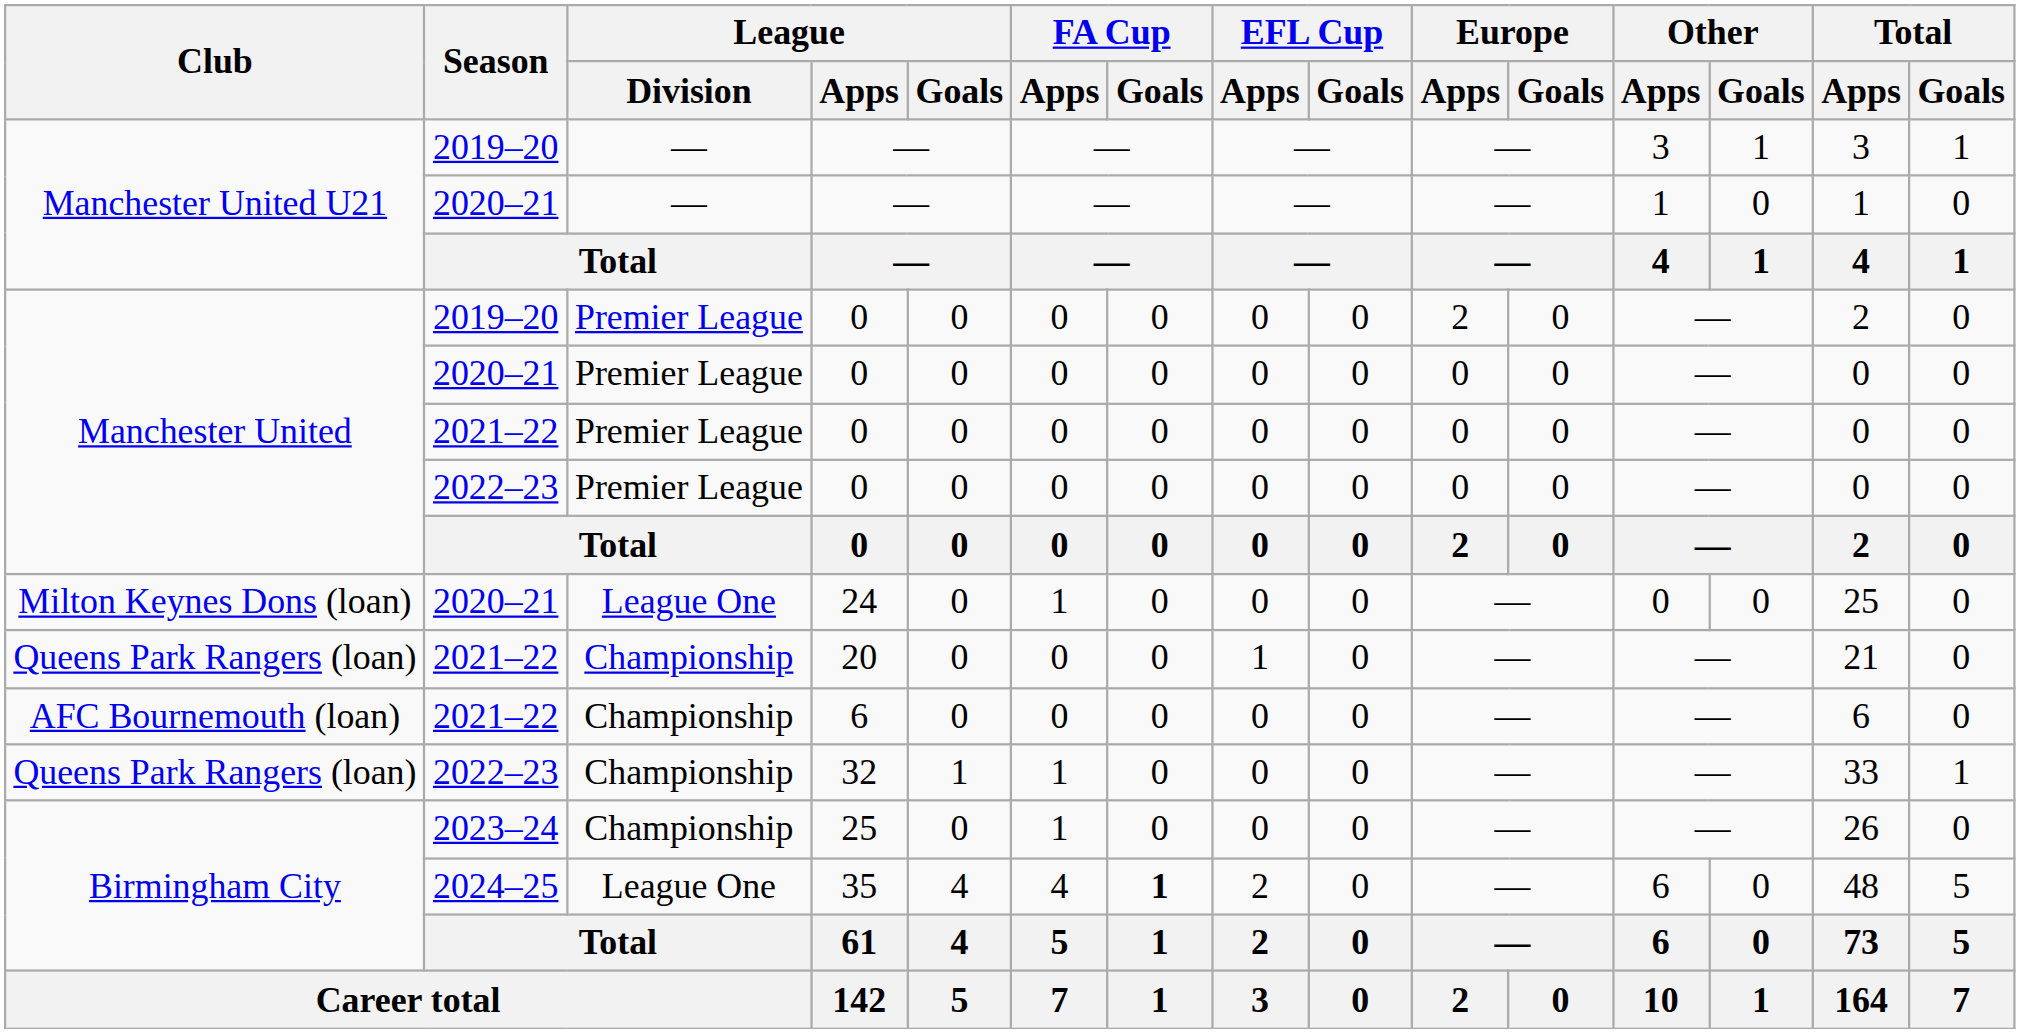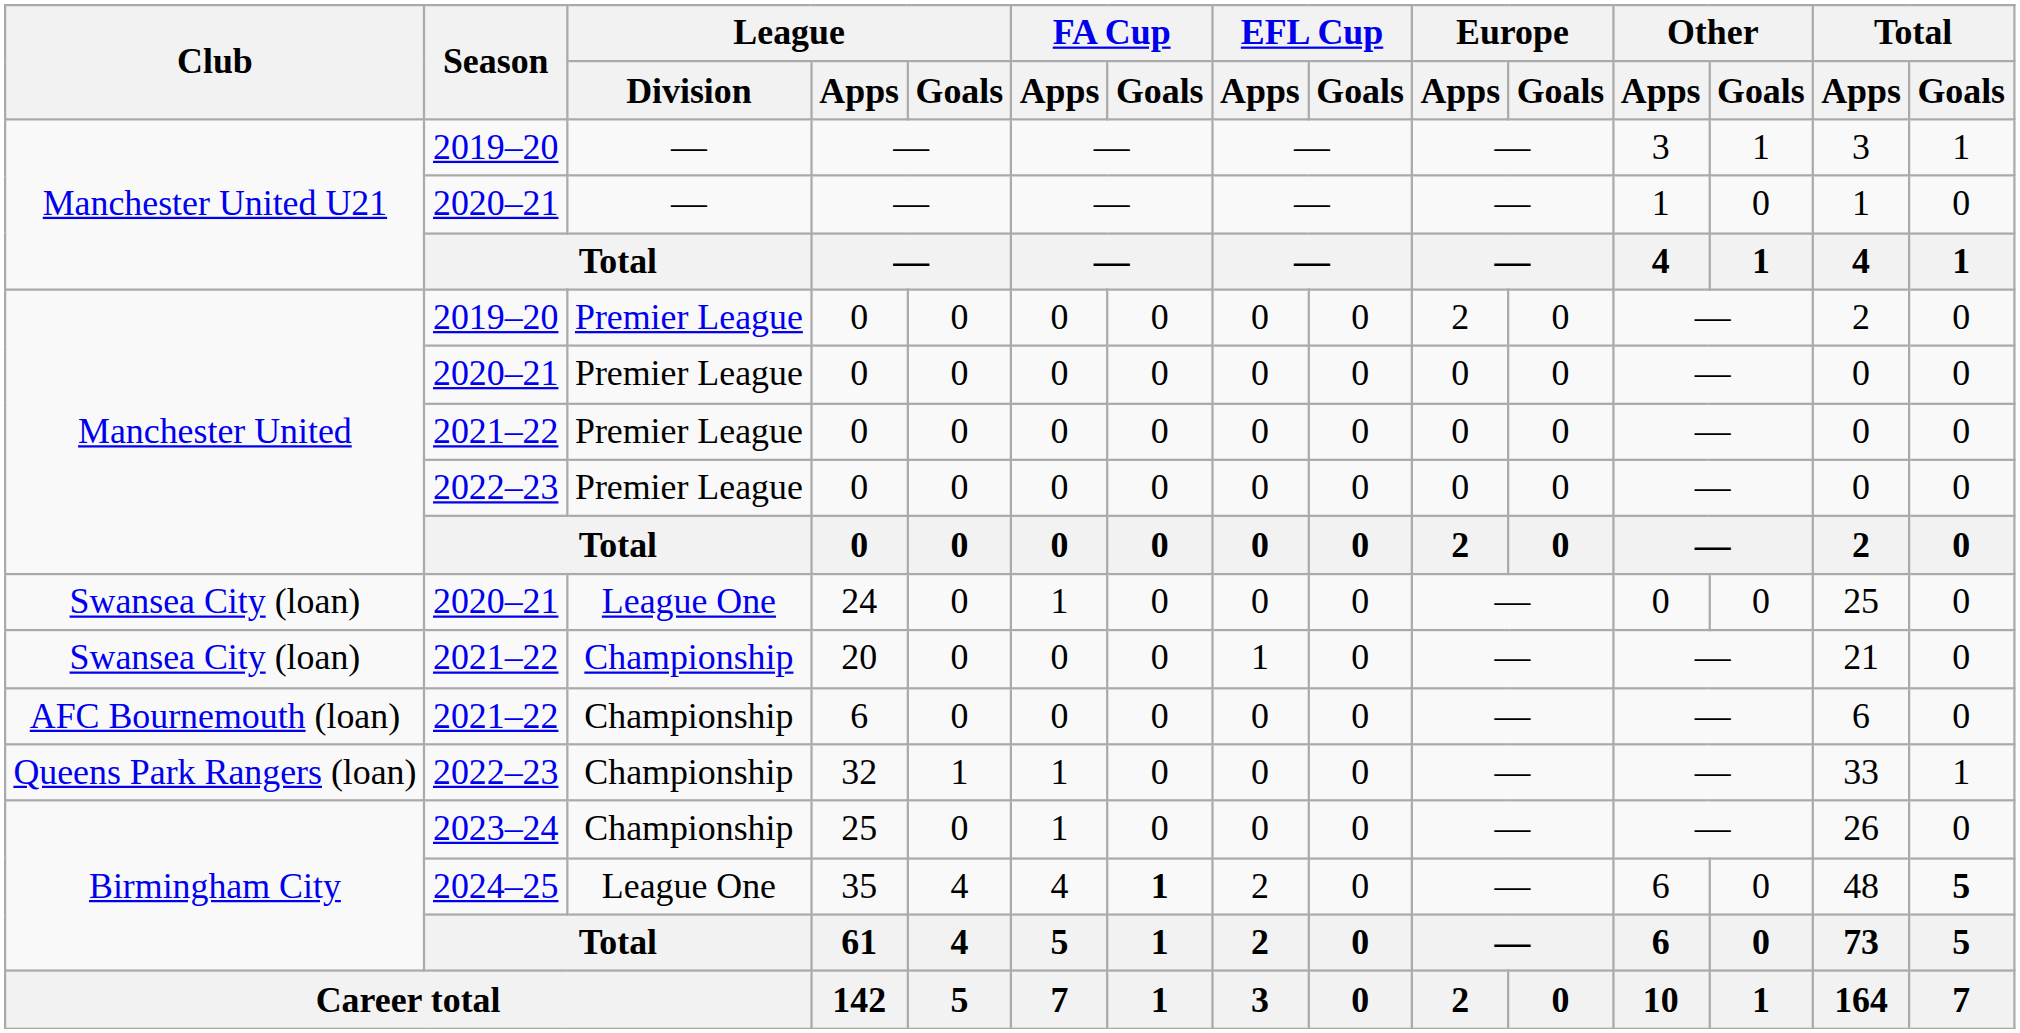24 | Club: Milton Keynes Dons (loan) -> Swansea City (loan)
20 | Club: Queens Park Rangers (loan) -> Swansea City (loan)
35 | Total / Goals: normal -> bold
